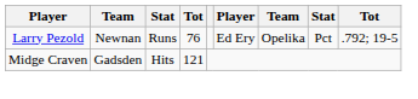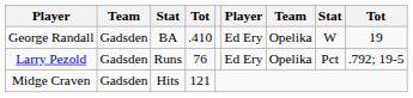+ row: George Randall | Gadsden | BA | .410 | Ed Ery | Opelika | W | 19
Larry Pezold | column 2: Newnan -> Gadsden
